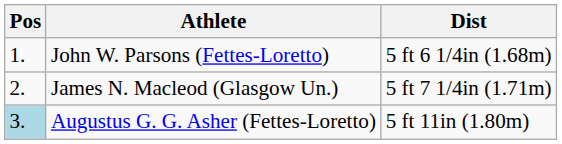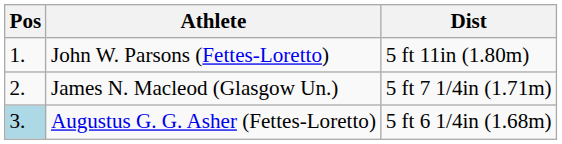John W. Parsons (Fettes-Loretto) | Dist: 5 ft 6 1/4in (1.68m) -> 5 ft 11in (1.80m)
Augustus G. G. Asher (Fettes-Loretto) | Dist: 5 ft 11in (1.80m) -> 5 ft 6 1/4in (1.68m)
